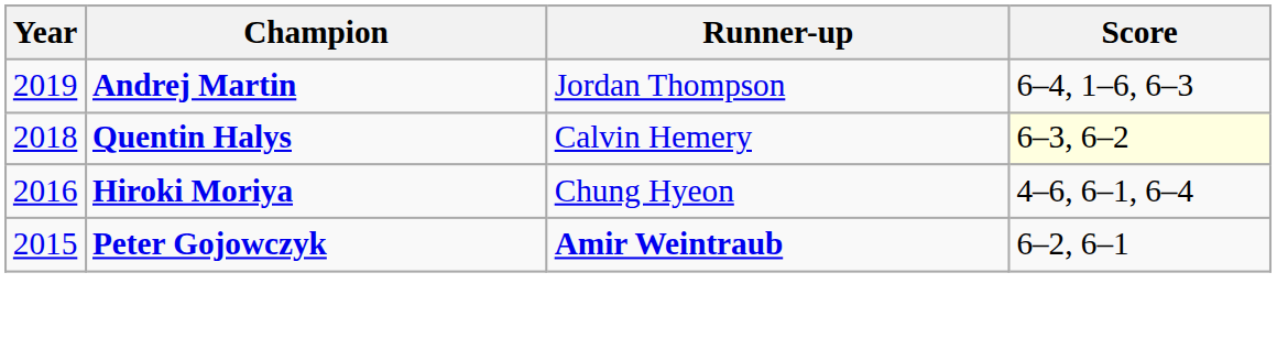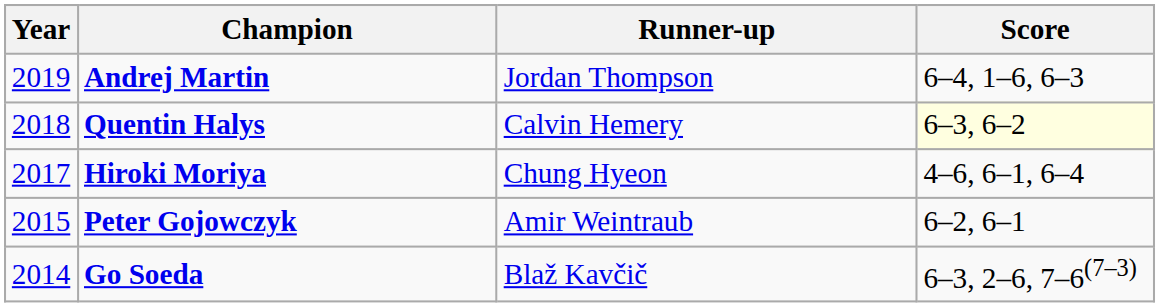Hiroki Moriya | Year: 2016 -> 2017
Peter Gojowczyk | Runner-up: bold -> normal
+ row: 2014 | Go Soeda | Blaž Kavčič | 6–3, 2–6, 7–6(7–3)
